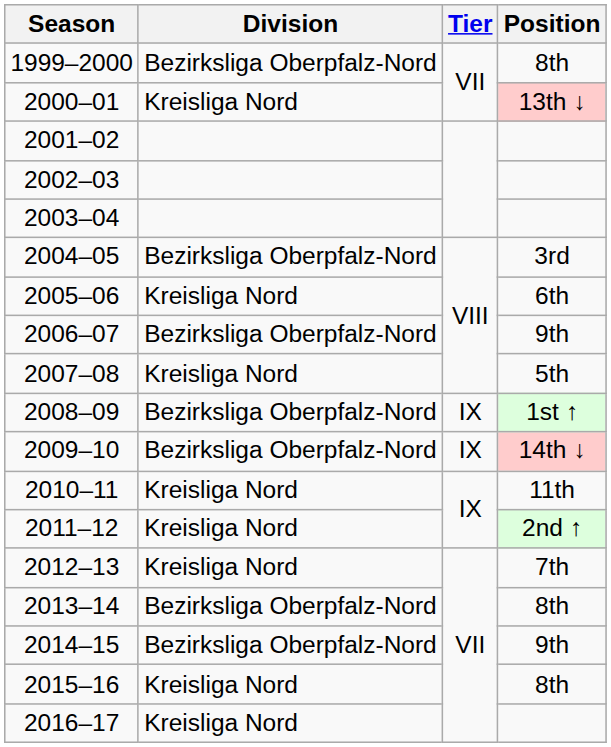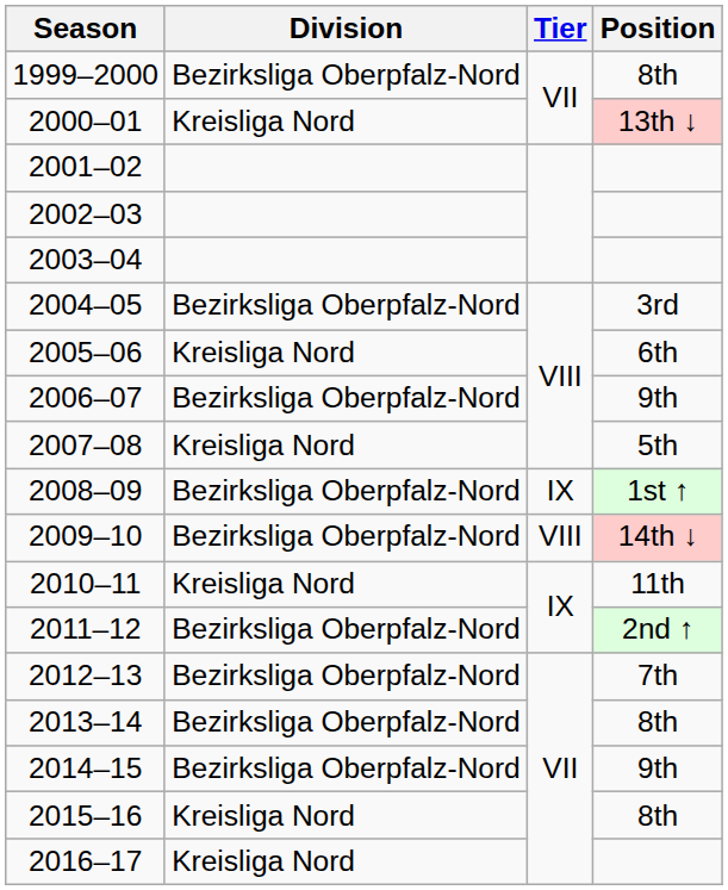2009–10 | Tier: IX -> VIII
2011–12 | Division: Kreisliga Nord -> Bezirksliga Oberpfalz-Nord
2012–13 | Division: Kreisliga Nord -> Bezirksliga Oberpfalz-Nord
